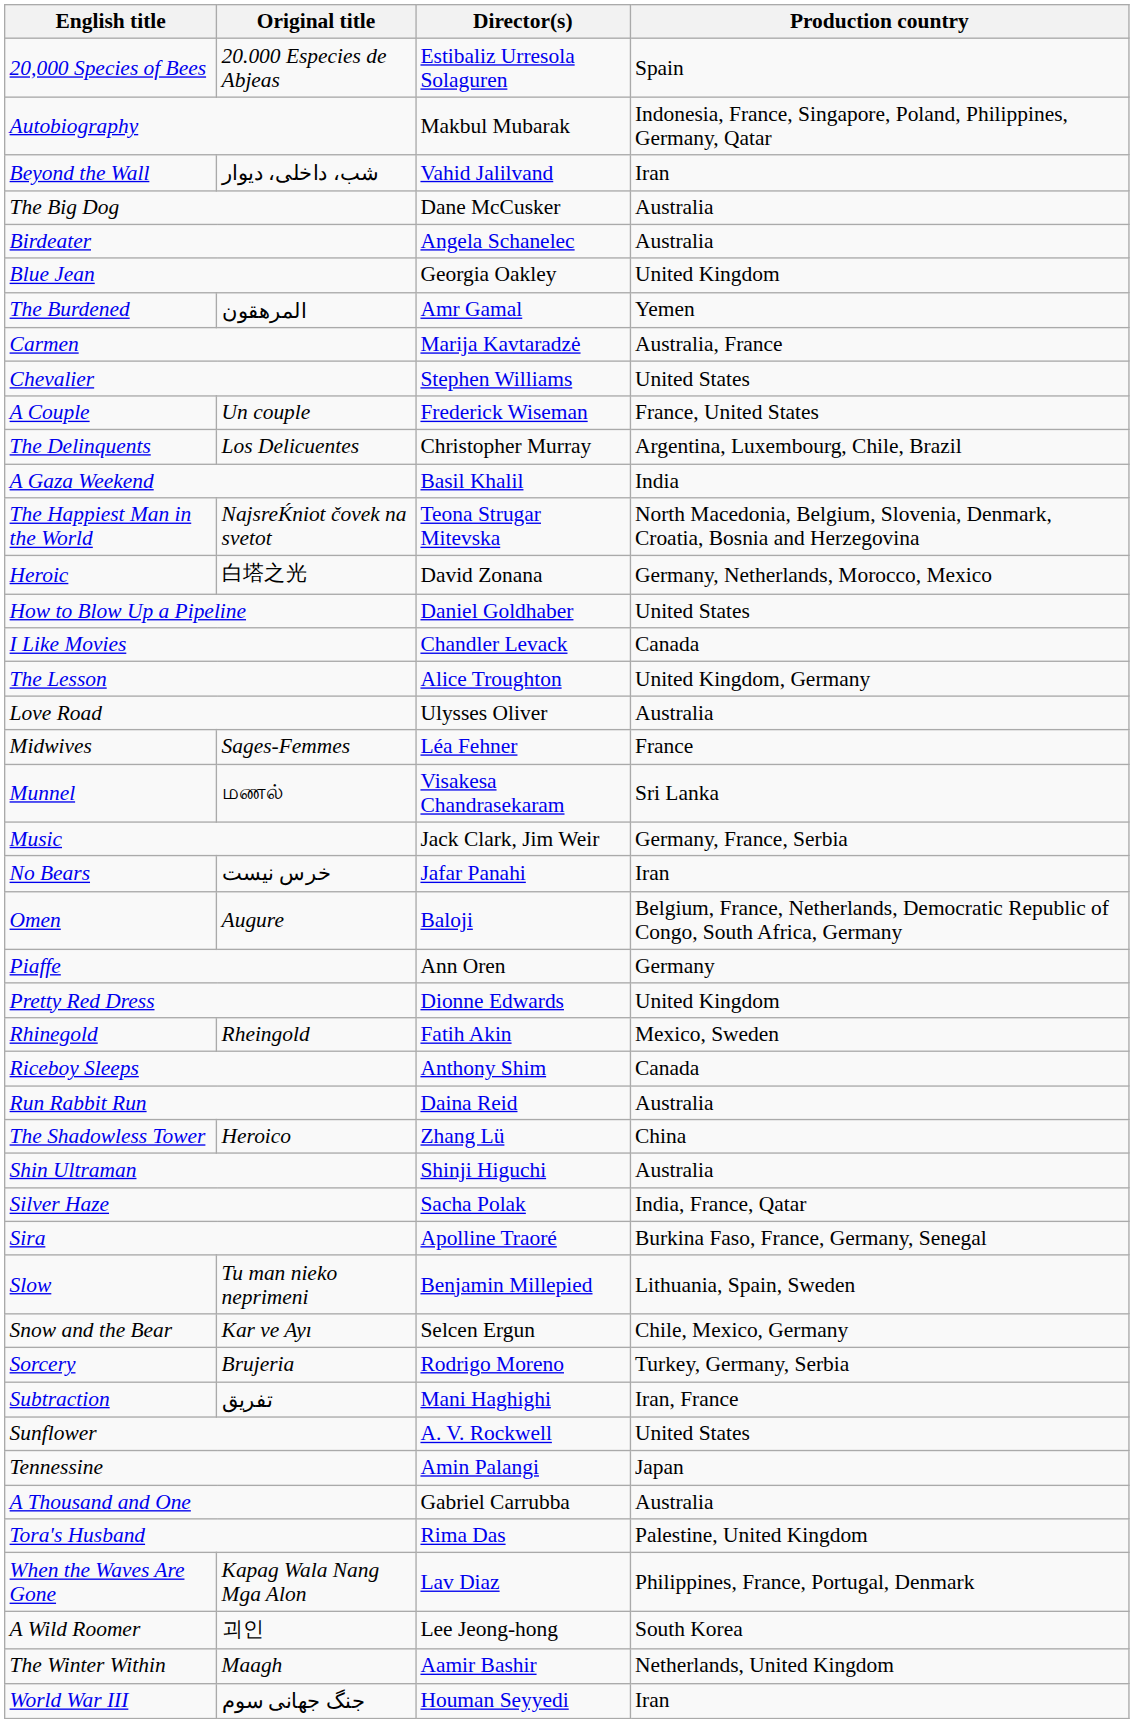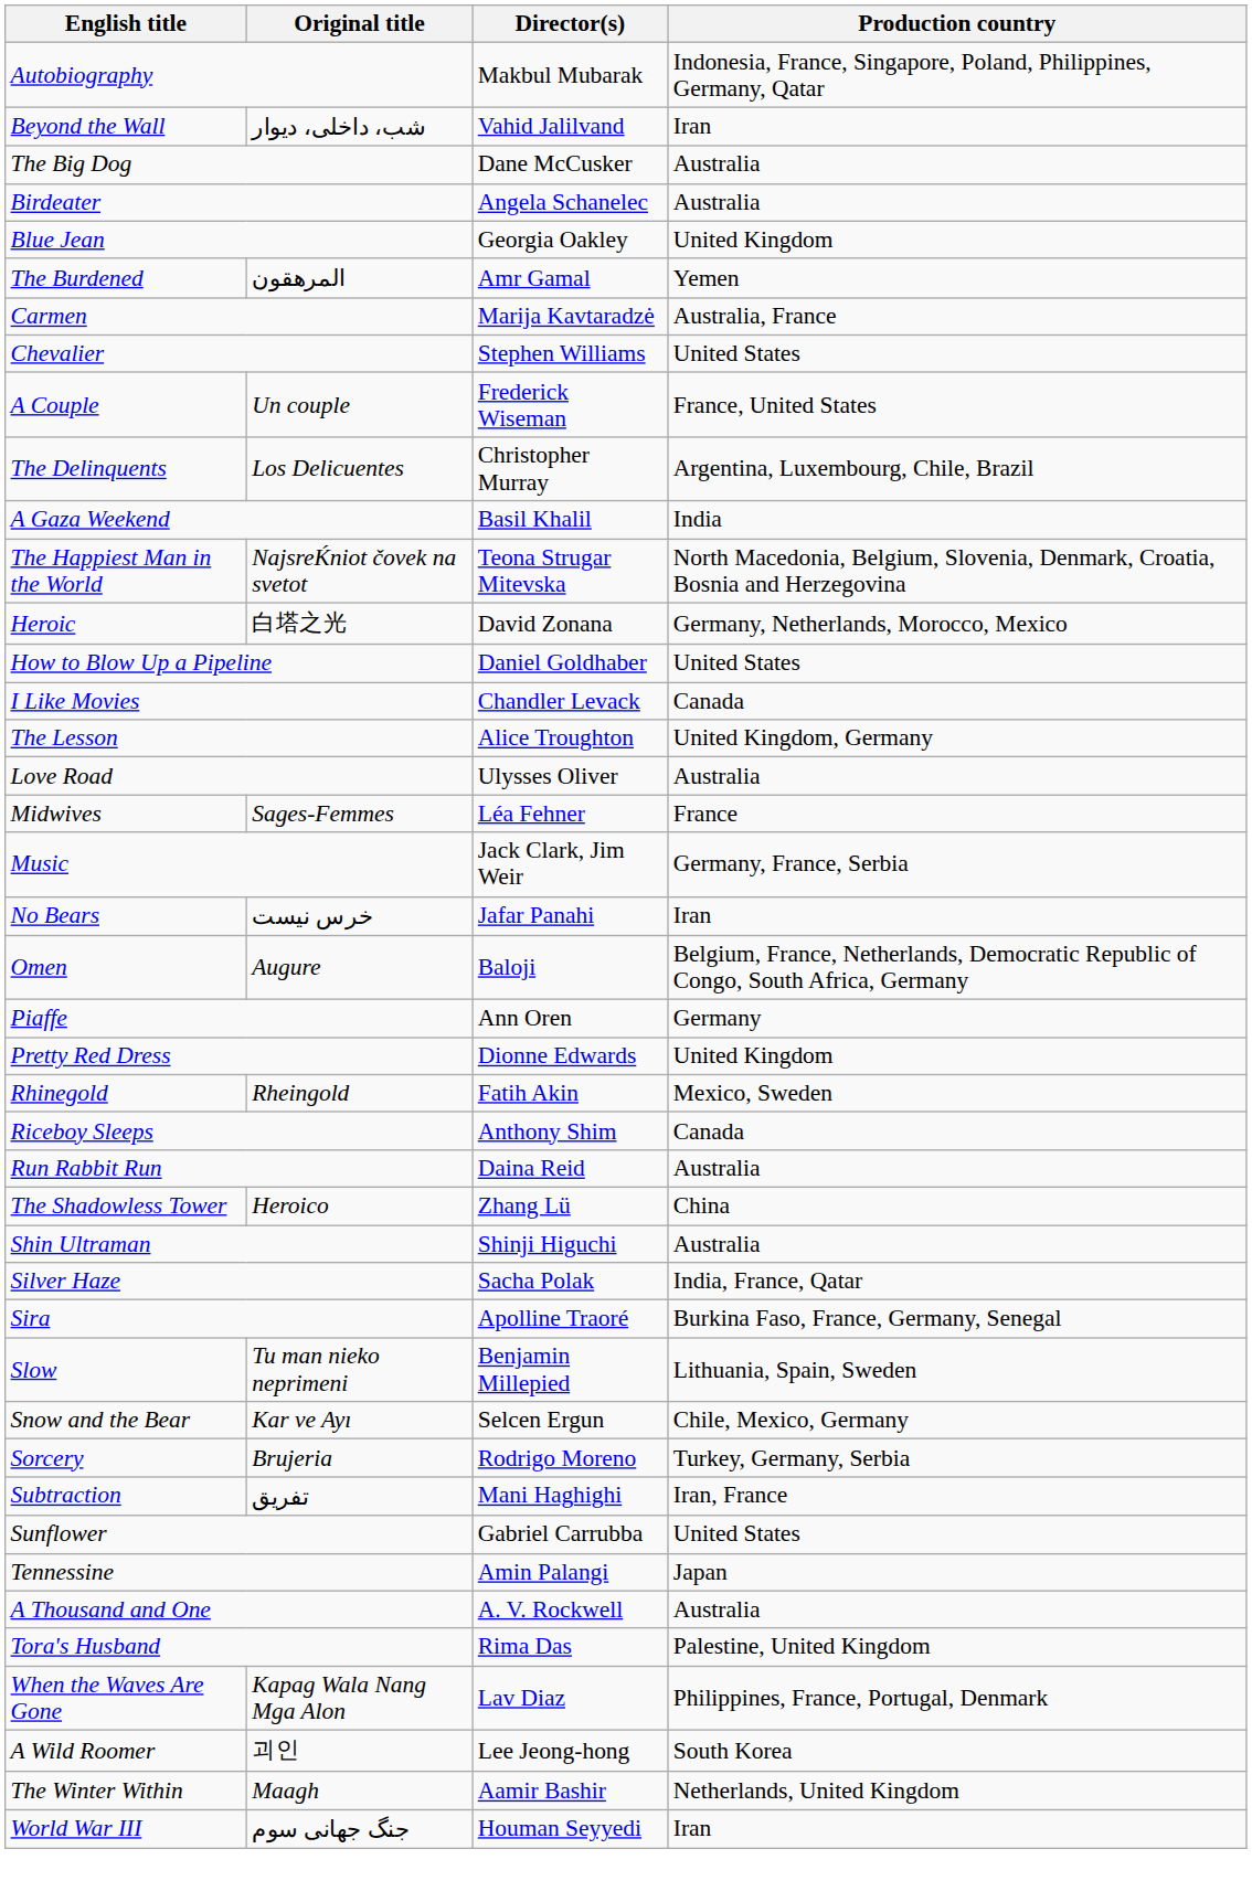- row: 20,000 Species of Bees | 20.000 Especies de Abjeas | Estibaliz Urresola Solaguren | Spain
- row: Munnel | மணல் | Visakesa Chandrasekaram | Sri Lanka
Sunflower | Director(s): A. V. Rockwell -> Gabriel Carrubba
A Thousand and One | Director(s): Gabriel Carrubba -> A. V. Rockwell
